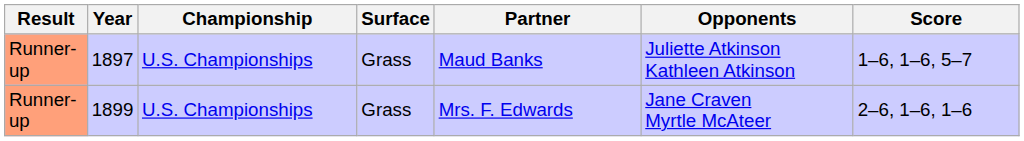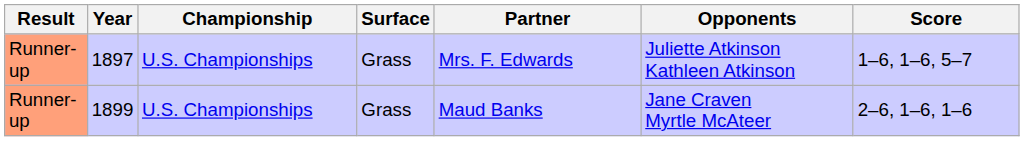1897 | Partner: Maud Banks -> Mrs. F. Edwards
1899 | Partner: Mrs. F. Edwards -> Maud Banks
